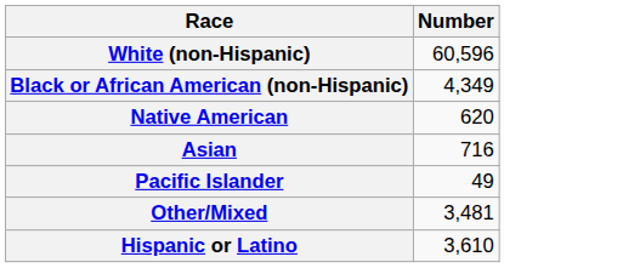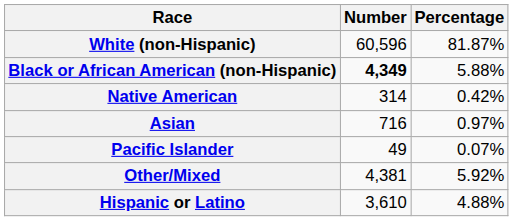+ column: Percentage | 81.87% | 5.88% | 0.42% | 0.97% | 0.07% | 5.92% | 4.88%
Black or African American (non-Hispanic) | Number: normal -> bold
Native American | Number: 620 -> 314
Other/Mixed | Number: 3,481 -> 4,381
